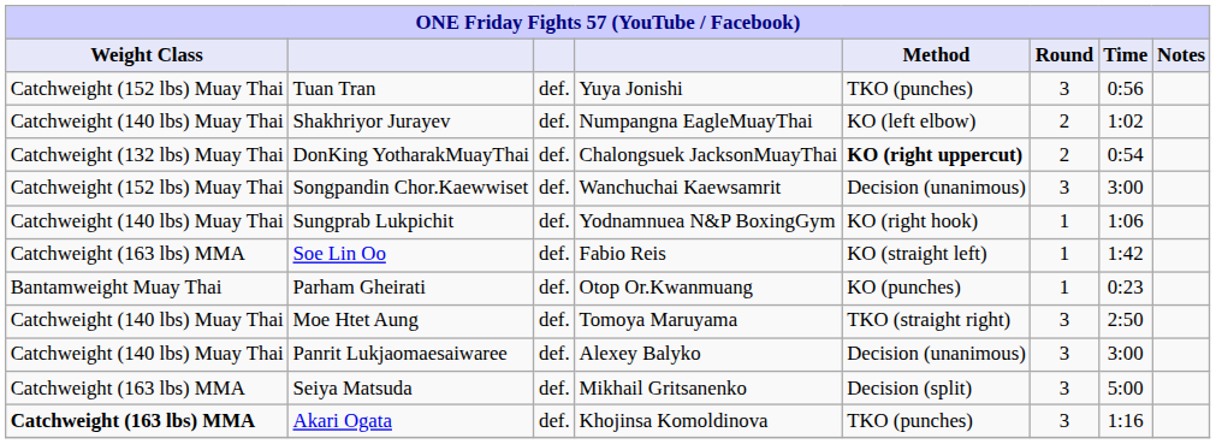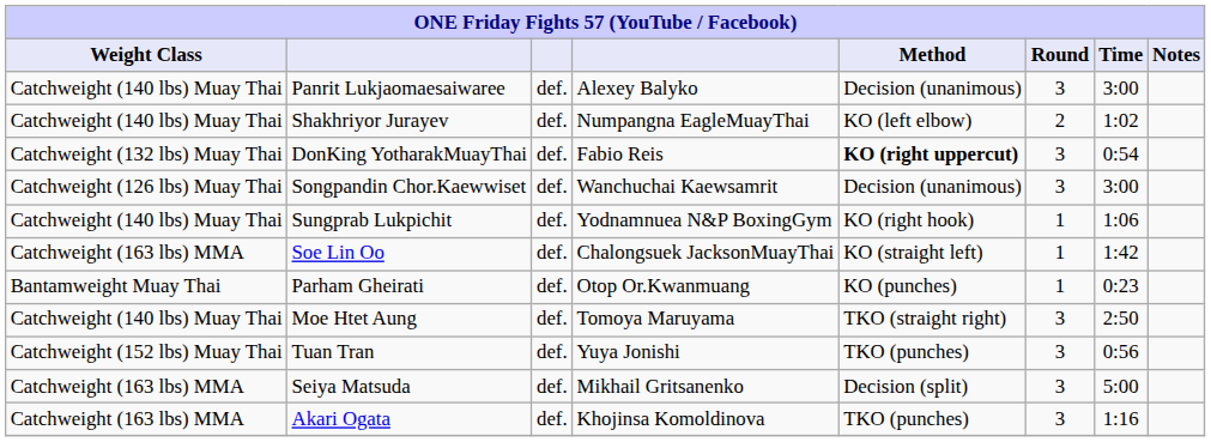rows swapped: Panrit Lukjaomaesaiwaree <-> Tuan Tran
DonKing YotharakMuayThai | column 4: Chalongsuek JacksonMuayThai -> Fabio Reis
DonKing YotharakMuayThai | Round: 2 -> 3
Songpandin Chor.Kaewwiset | Weight Class: Catchweight (152 lbs) Muay Thai -> Catchweight (126 lbs) Muay Thai
Soe Lin Oo | column 4: Fabio Reis -> Chalongsuek JacksonMuayThai
Akari Ogata | Weight Class: bold -> normal
